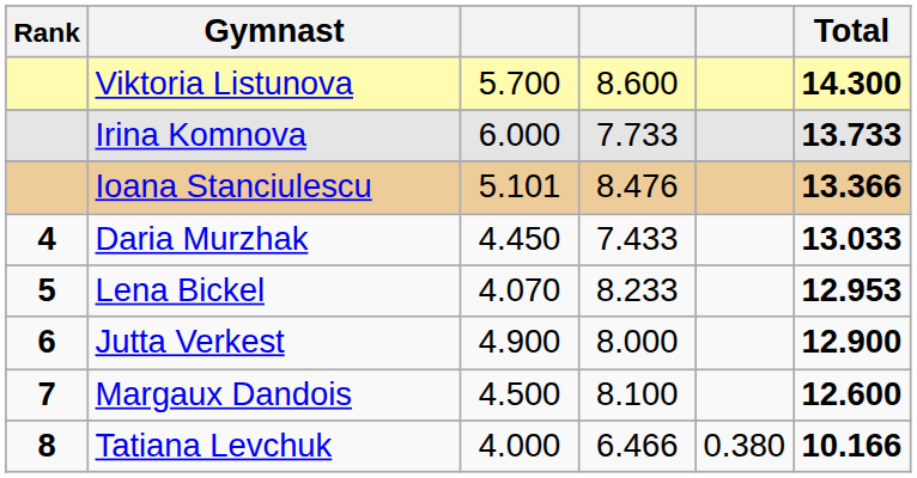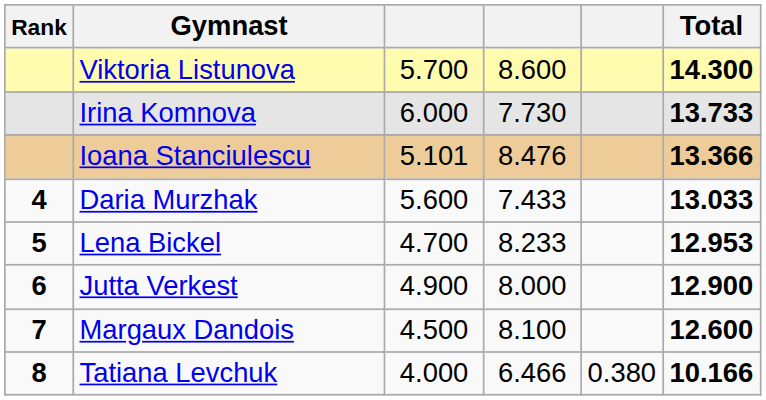Irina Komnova | column 4: 7.733 -> 7.730
Daria Murzhak | column 3: 4.450 -> 5.600
Lena Bickel | column 3: 4.070 -> 4.700
